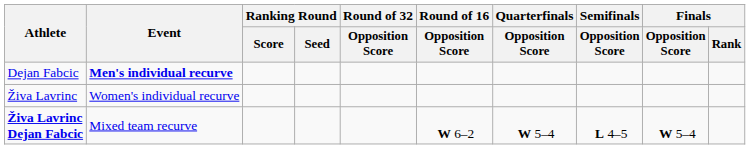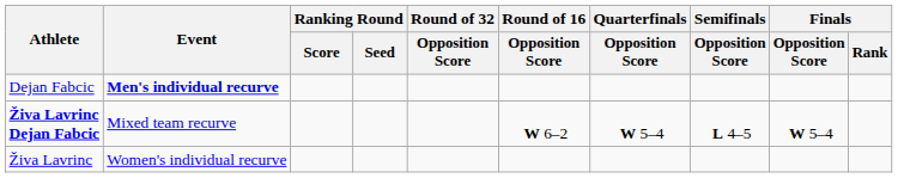rows swapped: Živa Lavrinc <-> Živa Lavrinc Dejan Fabcic
